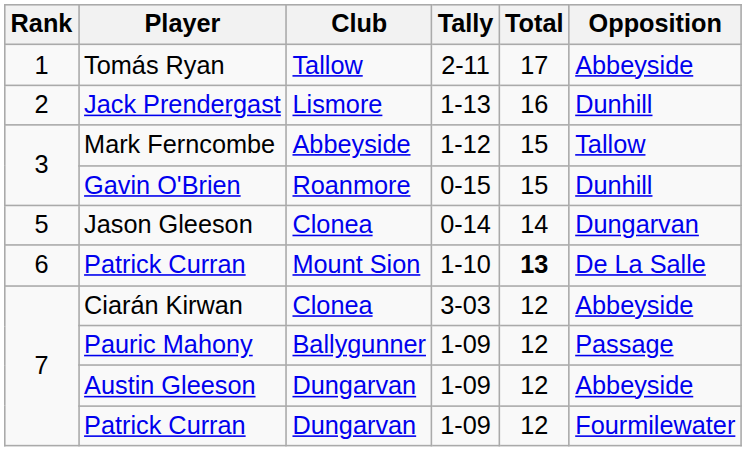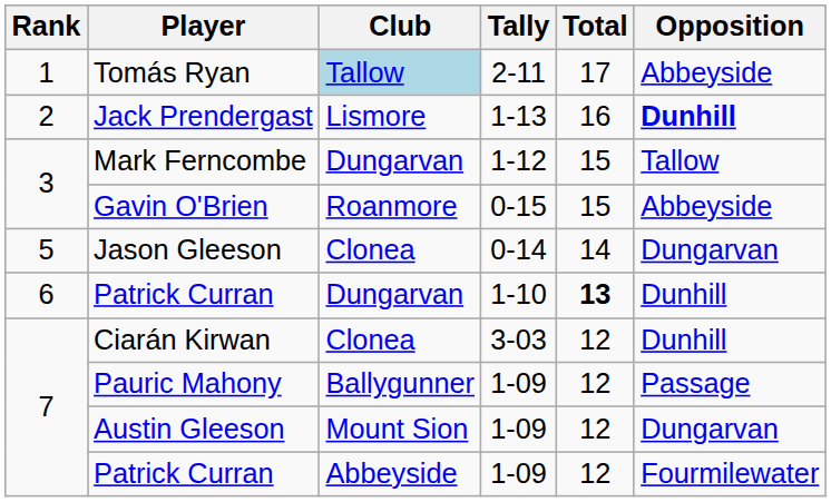Tomás Ryan | Club: no background -> lightblue background
Jack Prendergast | Opposition: normal -> bold
Mark Ferncombe | Club: Abbeyside -> Dungarvan
Gavin O'Brien | Opposition: Dunhill -> Abbeyside
Patrick Curran / 1-10 | Club: Mount Sion -> Dungarvan
Patrick Curran / 1-10 | Opposition: De La Salle -> Dunhill
Ciarán Kirwan | Opposition: Abbeyside -> Dunhill
Austin Gleeson | Club: Dungarvan -> Mount Sion
Austin Gleeson | Opposition: Abbeyside -> Dungarvan
Patrick Curran / 1-09 | Club: Dungarvan -> Abbeyside
